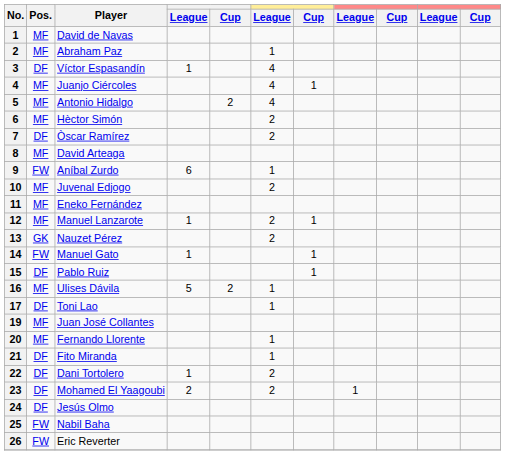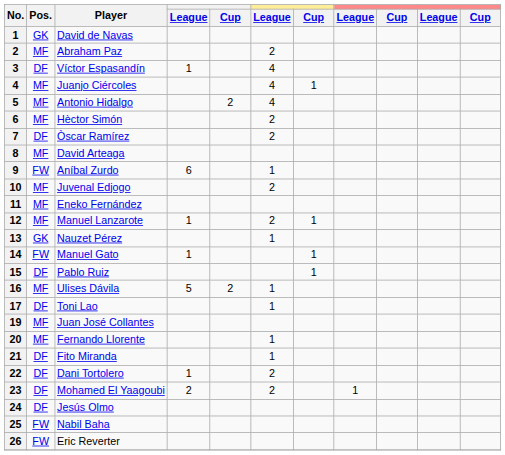David de Navas | Pos.: MF -> GK
Abraham Paz | column 6: 1 -> 2
Nauzet Pérez | column 6: 2 -> 1
